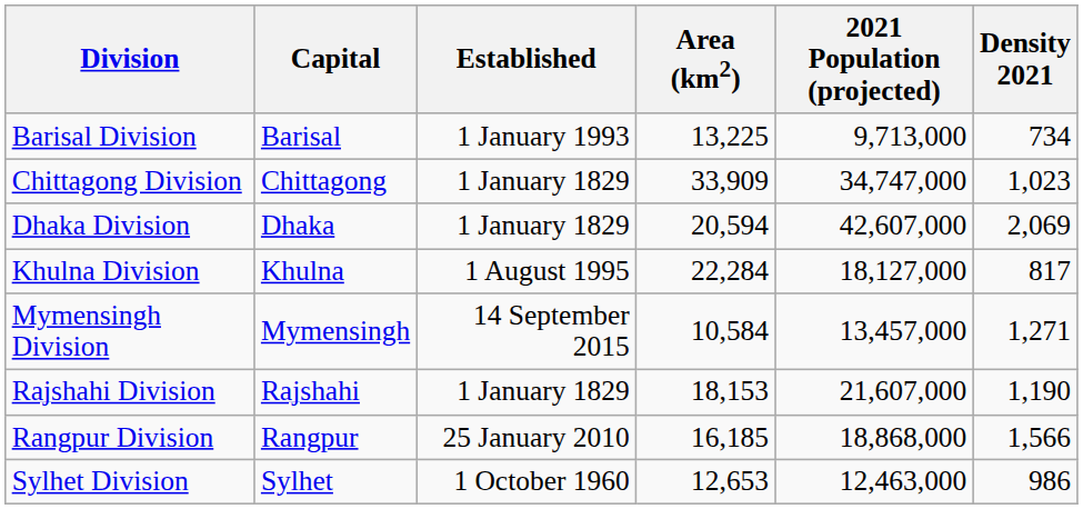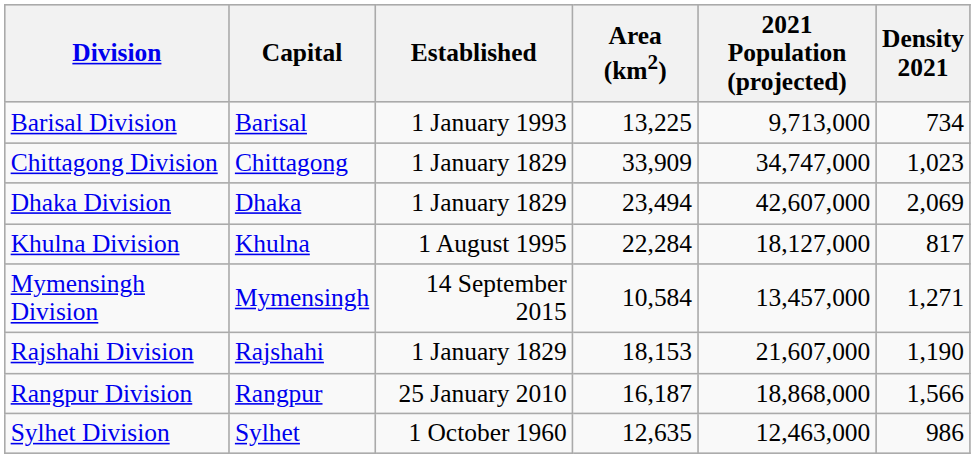Dhaka Division | Area (km2): 20,594 -> 23,494
Rangpur Division | Area (km2): 16,185 -> 16,187
Sylhet Division | Area (km2): 12,653 -> 12,635
